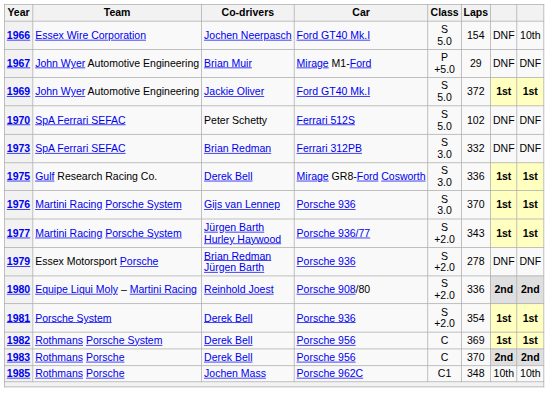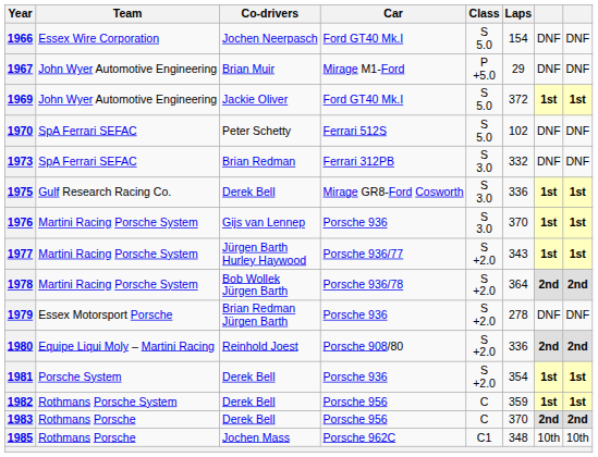1966 | column 8: 10th -> DNF
+ row: 1978 | Martini Racing Porsche System | Bob Wollek Jürgen Barth | Porsche 936/78 | S +2.0 | 364 | 2nd | 2nd
1982 | Laps: 369 -> 359
